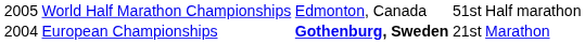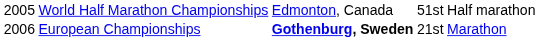European Championships | column 1: 2004 -> 2006
